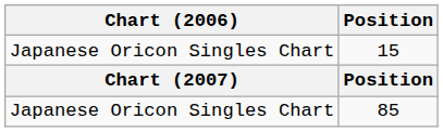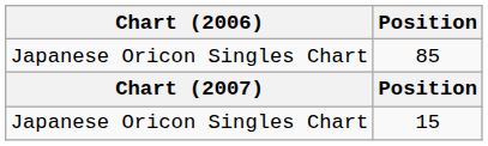rows swapped: 15 <-> 85
